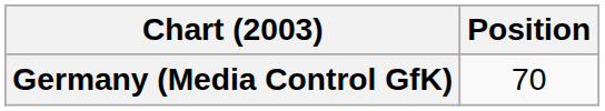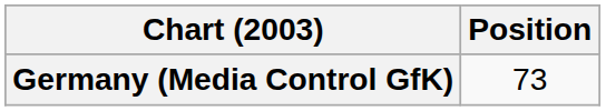Germany (Media Control GfK) | Position: 70 -> 73
